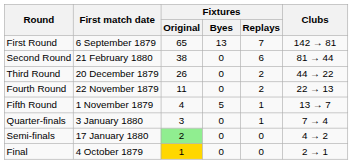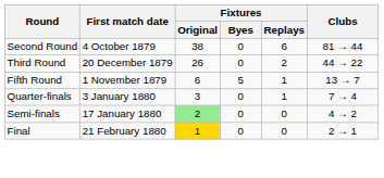- row: First Round | 6 September 1879 | 65 | 13 | 7 | 142 → 81
Second Round | First match date: 21 February 1880 -> 4 October 1879
- row: Fourth Round | 22 November 1879 | 11 | 0 | 2 | 22 → 13
Fifth Round | Fixtures / Original: 4 -> 6
Final | First match date: 4 October 1879 -> 21 February 1880
